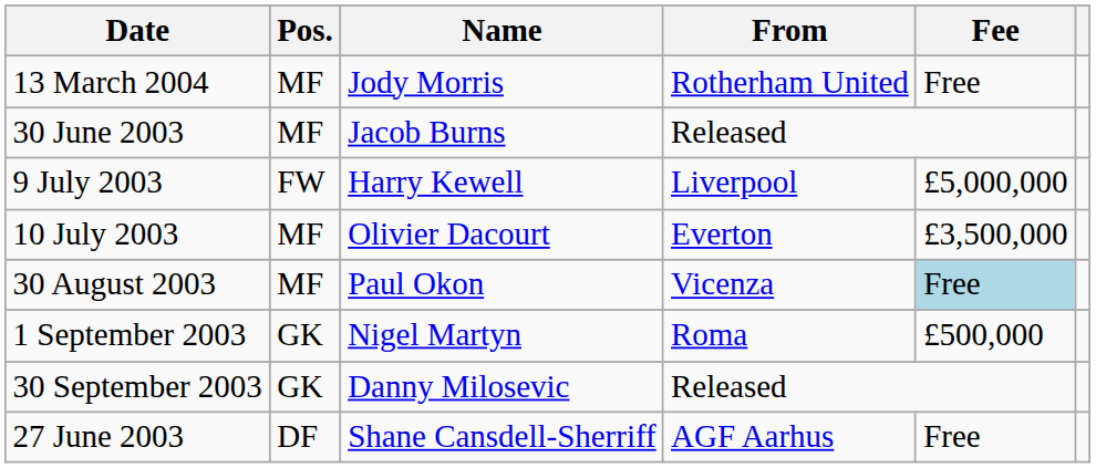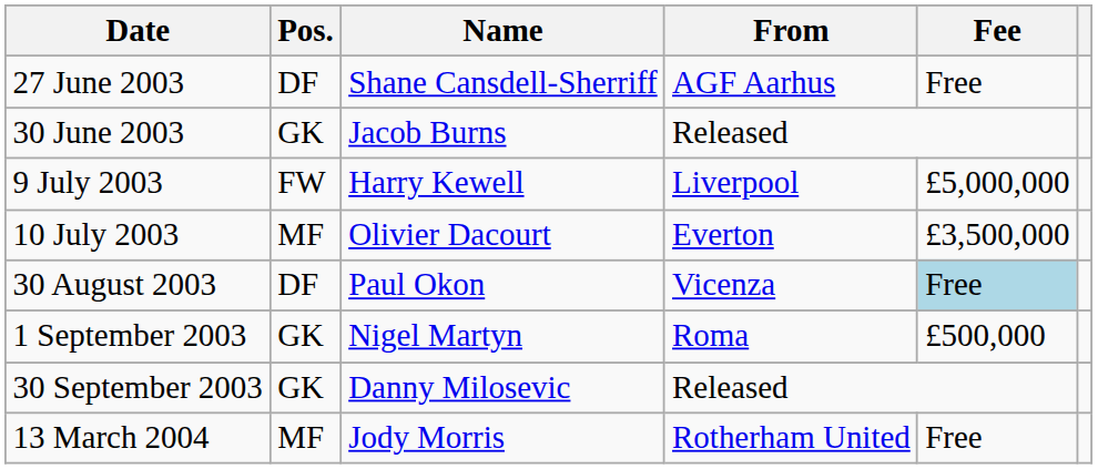rows swapped: 27 June 2003 <-> 13 March 2004
30 June 2003 | Pos.: MF -> GK
30 August 2003 | Pos.: MF -> DF
